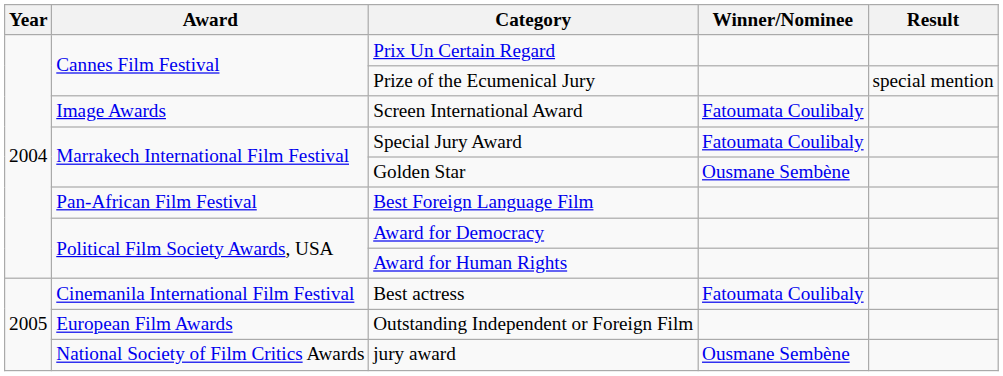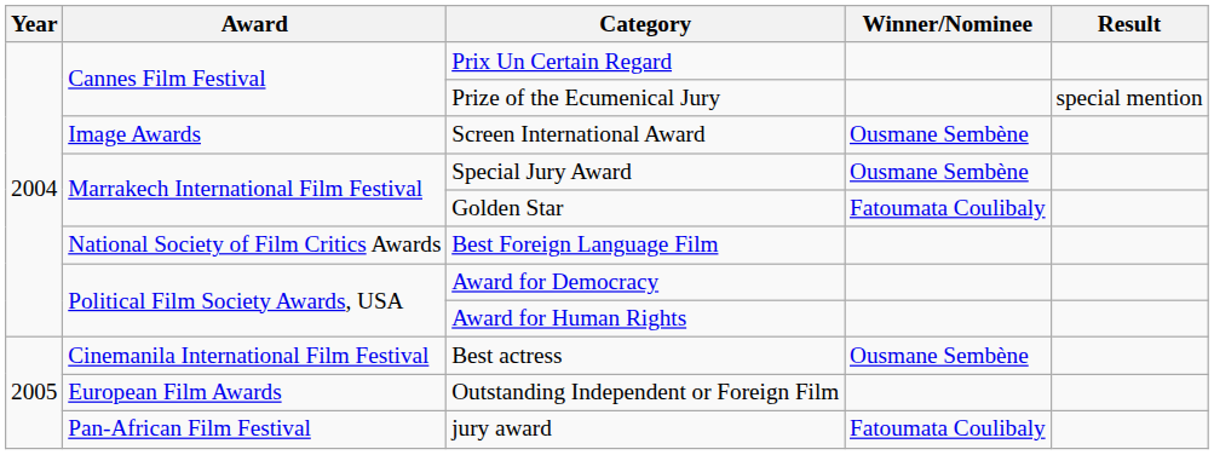Screen International Award | Winner/Nominee: Fatoumata Coulibaly -> Ousmane Sembène
Special Jury Award | Winner/Nominee: Fatoumata Coulibaly -> Ousmane Sembène
Golden Star | Winner/Nominee: Ousmane Sembène -> Fatoumata Coulibaly
Best Foreign Language Film | Award: Pan-African Film Festival -> National Society of Film Critics Awards
Best actress | Winner/Nominee: Fatoumata Coulibaly -> Ousmane Sembène
jury award | Award: National Society of Film Critics Awards -> Pan-African Film Festival
jury award | Winner/Nominee: Ousmane Sembène -> Fatoumata Coulibaly
